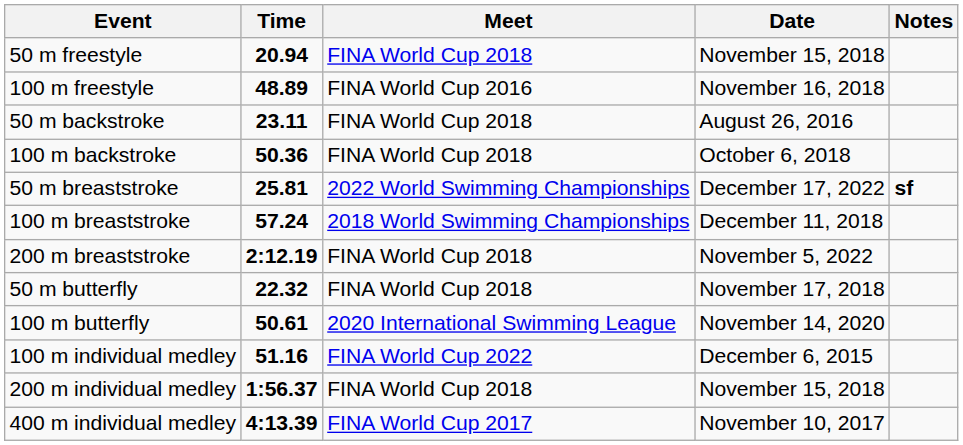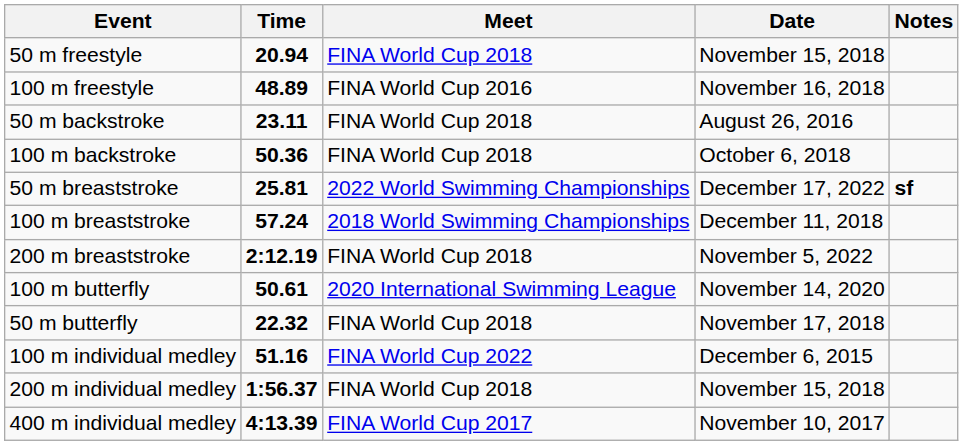rows swapped: 50 m butterfly <-> 100 m butterfly
